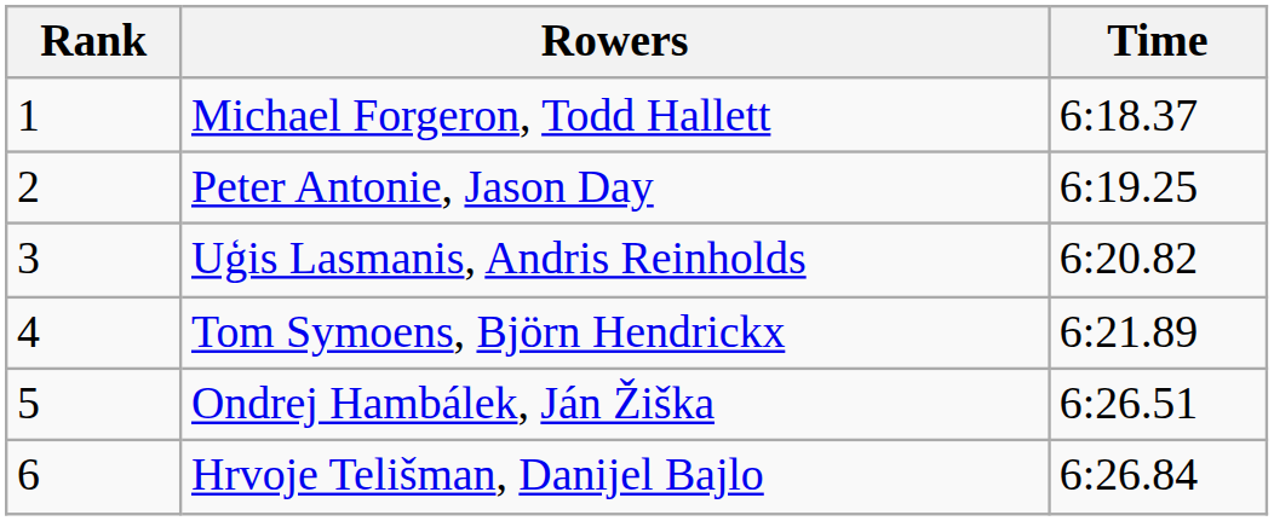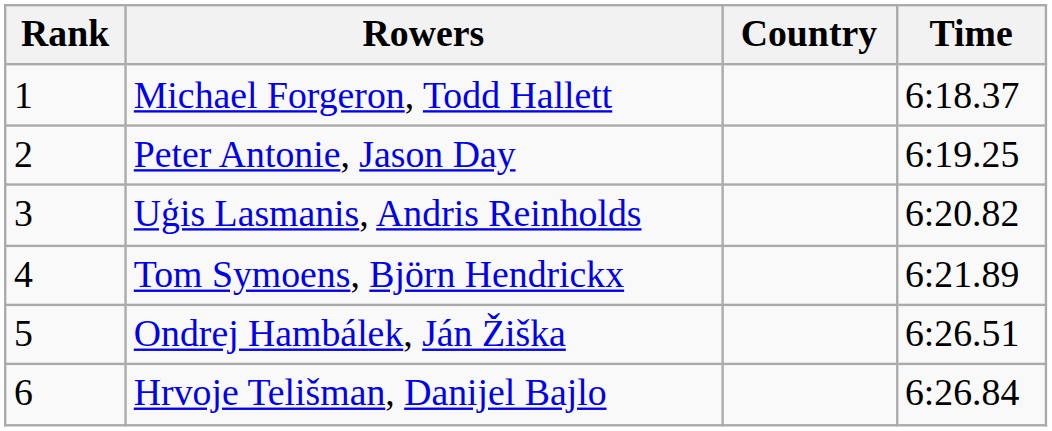+ column: Country
